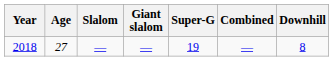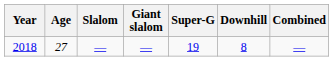columns swapped: Downhill <-> Combined
